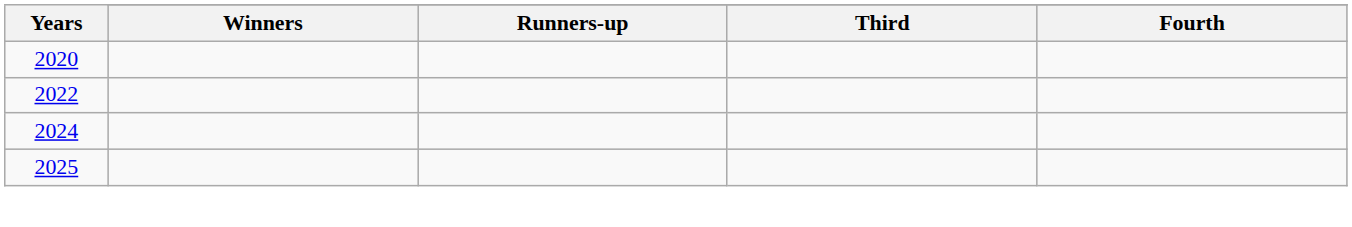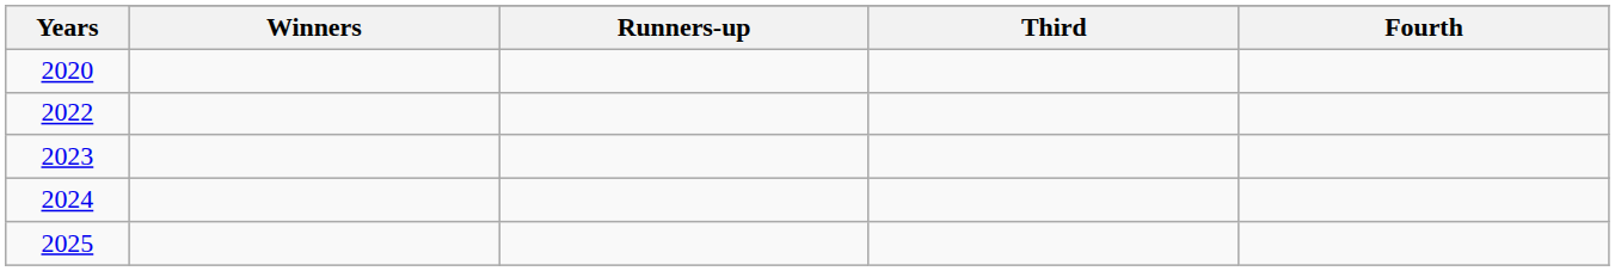+ row: 2023
